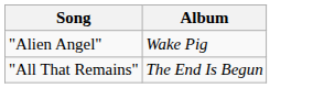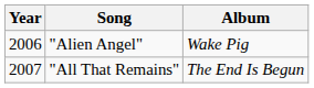+ column: Year | 2006 | 2007
